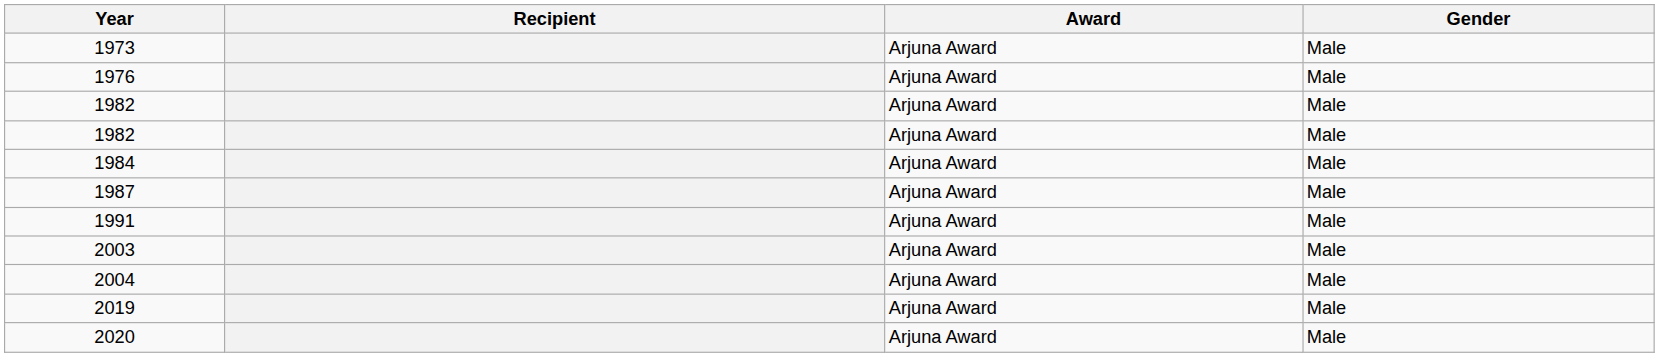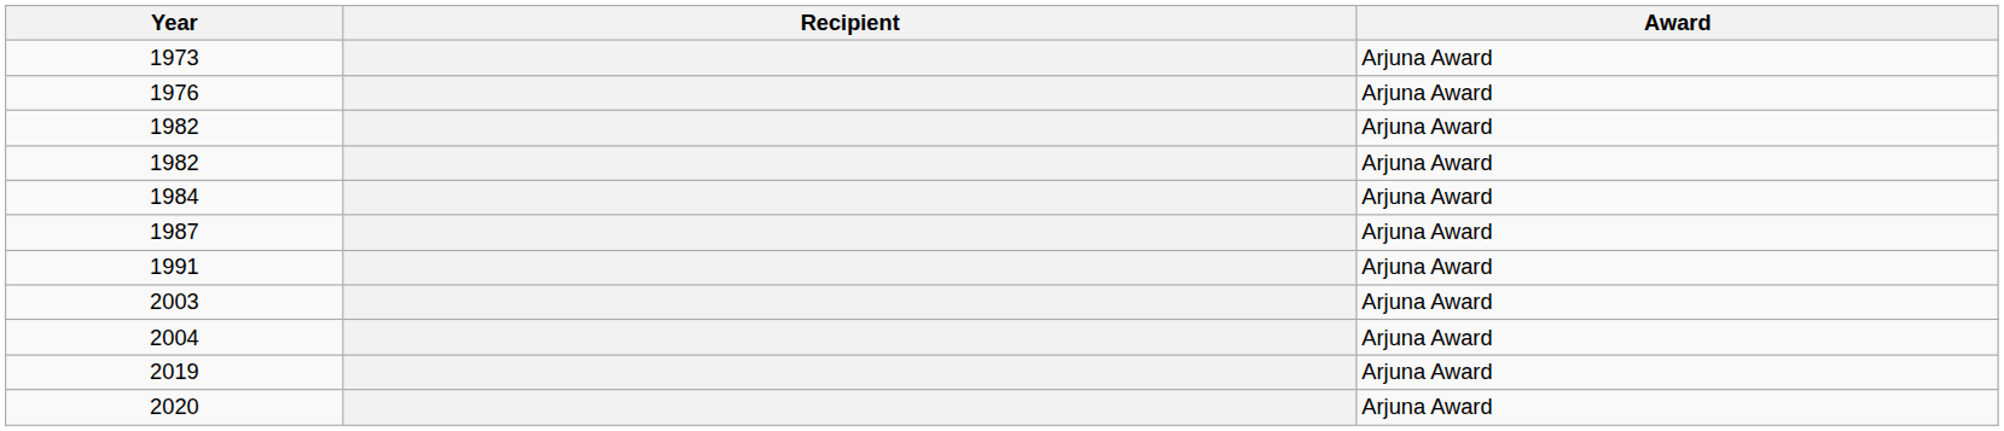- column: Gender | Male | Male | Male | Male | Male | Male | Male | Male | Male | Male | Male
